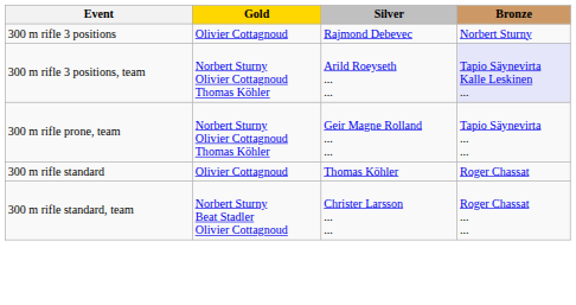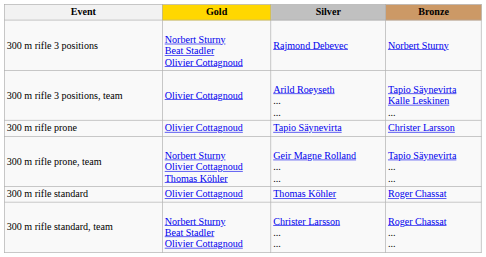300 m rifle 3 positions | Gold: Olivier Cottagnoud -> Norbert Sturny Beat Stadler Olivier Cottagnoud
300 m rifle 3 positions, team | Gold: Norbert Sturny Olivier Cottagnoud Thomas Köhler -> Olivier Cottagnoud
300 m rifle 3 positions, team | Bronze: lavender background -> no background
+ row: 300 m rifle prone | Olivier Cottagnoud | Tapio Säynevirta | Christer Larsson
